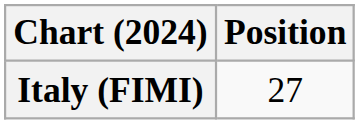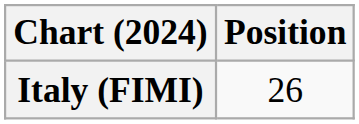Italy (FIMI) | Position: 27 -> 26
